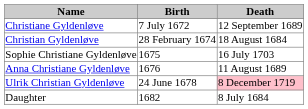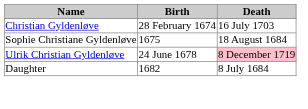- row: Christiane Gyldenløve | 7 July 1672 | 12 September 1689
Christian Gyldenløve | Death: 18 August 1684 -> 16 July 1703
Sophie Christiane Gyldenløve | Death: 16 July 1703 -> 18 August 1684
- row: Anna Christiane Gyldenløve | 1676 | 11 August 1689
